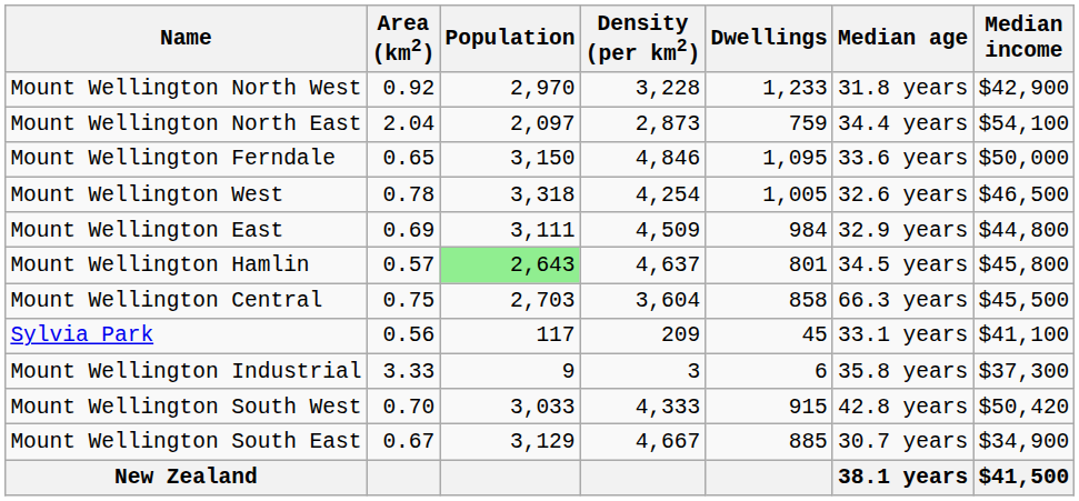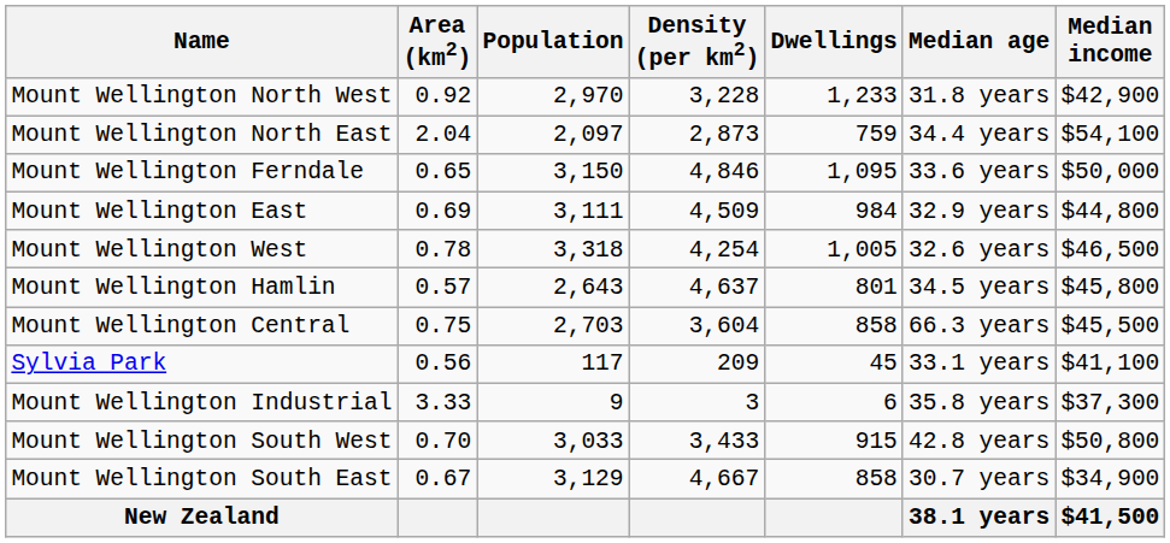rows swapped: Mount Wellington East <-> Mount Wellington West
Mount Wellington Hamlin | Population: lightgreen background -> no background
Mount Wellington South West | Density (per km2): 4,333 -> 3,433
Mount Wellington South West | Median income: $50,420 -> $50,800
Mount Wellington South East | Dwellings: 885 -> 858
